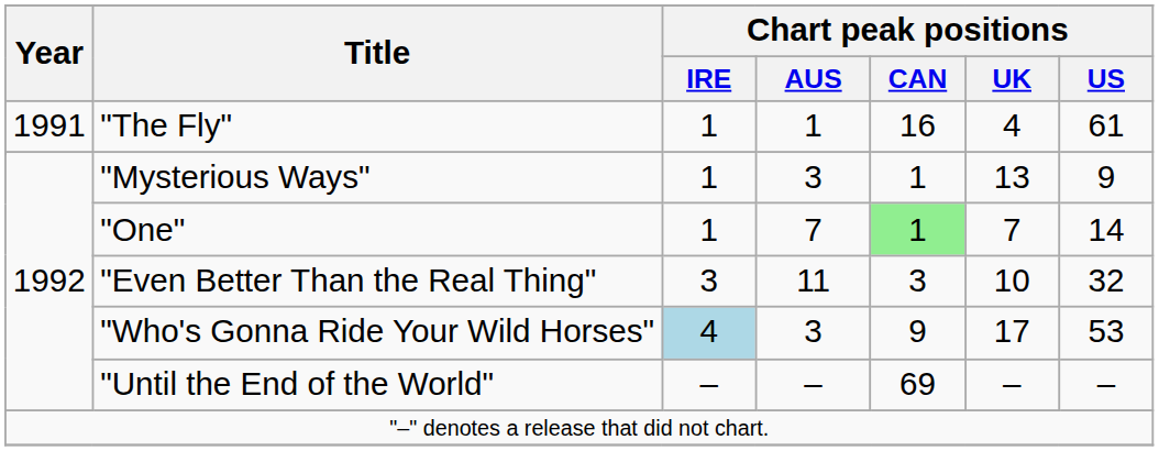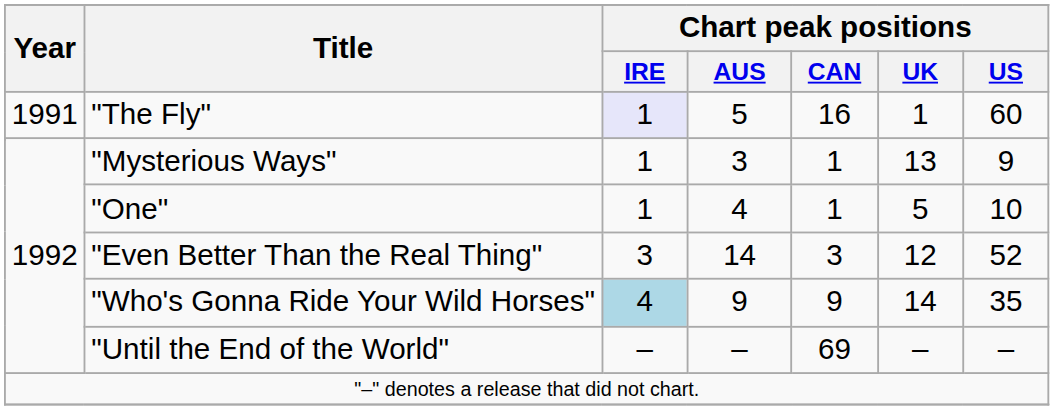"The Fly" | Chart peak positions / IRE: no background -> lavender background
"The Fly" | Chart peak positions / AUS: 1 -> 5
"The Fly" | Chart peak positions / UK: 4 -> 1
"The Fly" | Chart peak positions / US: 61 -> 60
"One" | Chart peak positions / AUS: 7 -> 4
"One" | Chart peak positions / CAN: lightgreen background -> no background
"One" | Chart peak positions / UK: 7 -> 5
"One" | Chart peak positions / US: 14 -> 10
"Even Better Than the Real Thing" | Chart peak positions / AUS: 11 -> 14
"Even Better Than the Real Thing" | Chart peak positions / UK: 10 -> 12
"Even Better Than the Real Thing" | Chart peak positions / US: 32 -> 52
"Who's Gonna Ride Your Wild Horses" | Chart peak positions / AUS: 3 -> 9
"Who's Gonna Ride Your Wild Horses" | Chart peak positions / UK: 17 -> 14
"Who's Gonna Ride Your Wild Horses" | Chart peak positions / US: 53 -> 35
